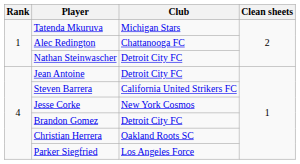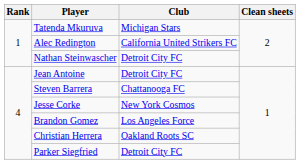Alec Redington | Club: Chattanooga FC -> California United Strikers FC
Steven Barrera | Club: California United Strikers FC -> Chattanooga FC
Brandon Gomez | Club: Detroit City FC -> Los Angeles Force
Parker Siegfried | Club: Los Angeles Force -> Detroit City FC
